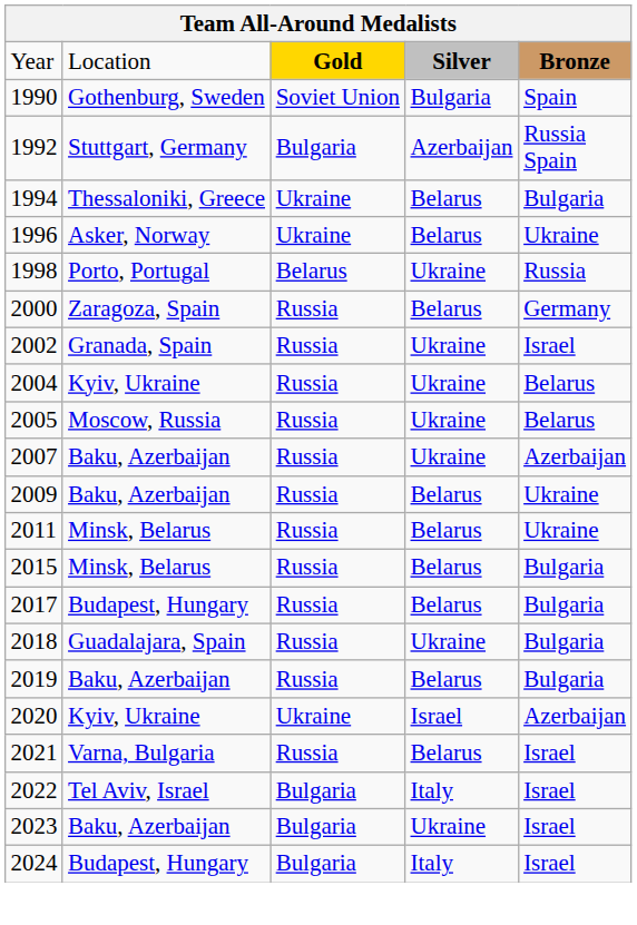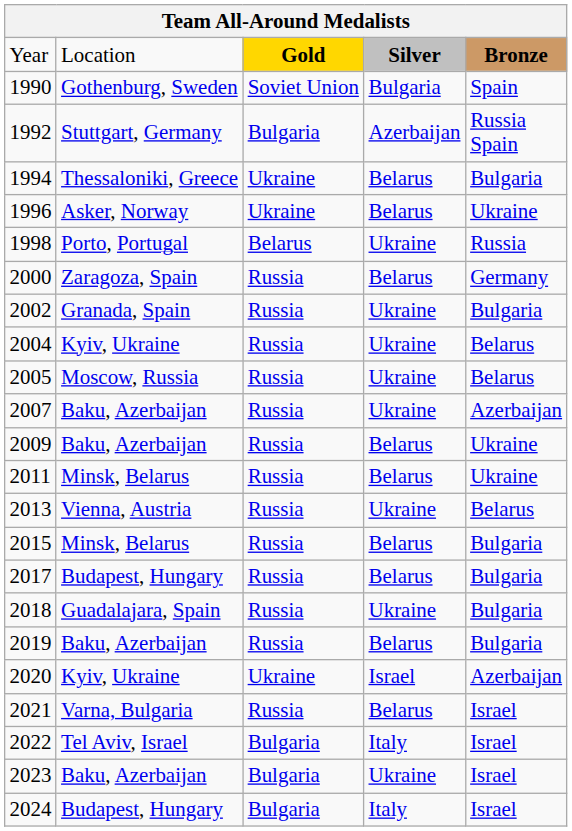2002 | column 5: Israel -> Bulgaria
+ row: 2013 | Vienna, Austria | Russia | Ukraine | Belarus
